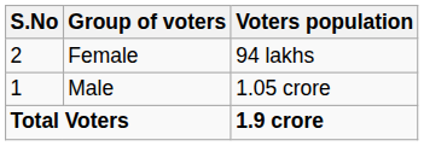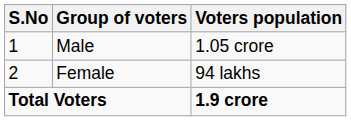rows swapped: Male <-> Female
